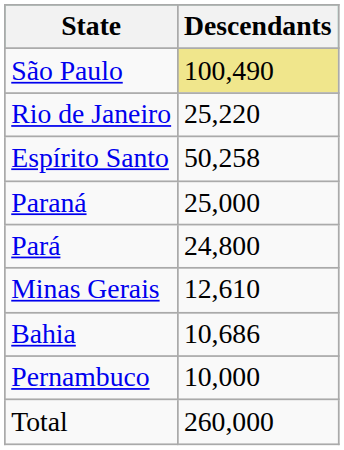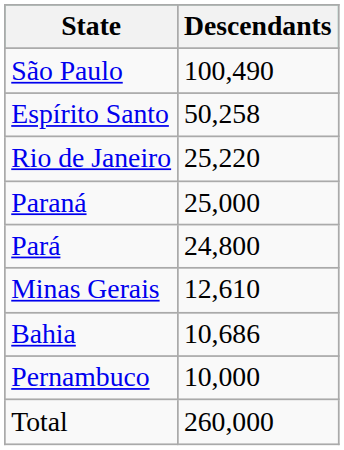São Paulo | Descendants: khaki background -> no background
rows swapped: Espírito Santo <-> Rio de Janeiro
